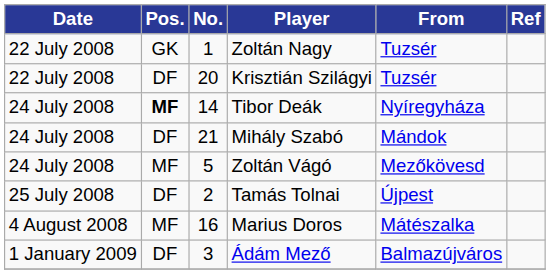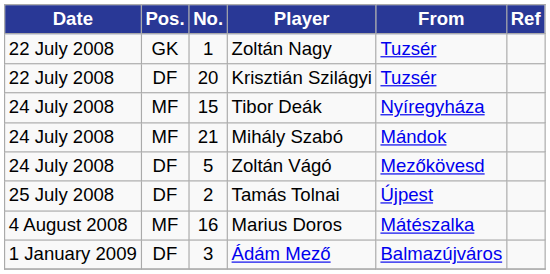Tibor Deák | Pos.: bold -> normal
Tibor Deák | No.: 14 -> 15
Mihály Szabó | Pos.: DF -> MF
Zoltán Vágó | Pos.: MF -> DF
